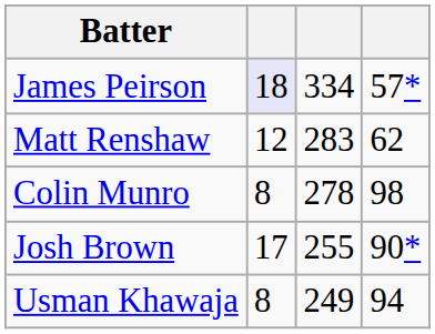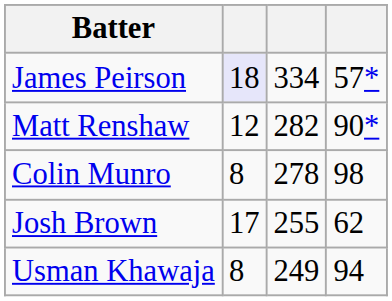Matt Renshaw | column 3: 283 -> 282
Matt Renshaw | column 4: 62 -> 90*
Josh Brown | column 4: 90* -> 62
